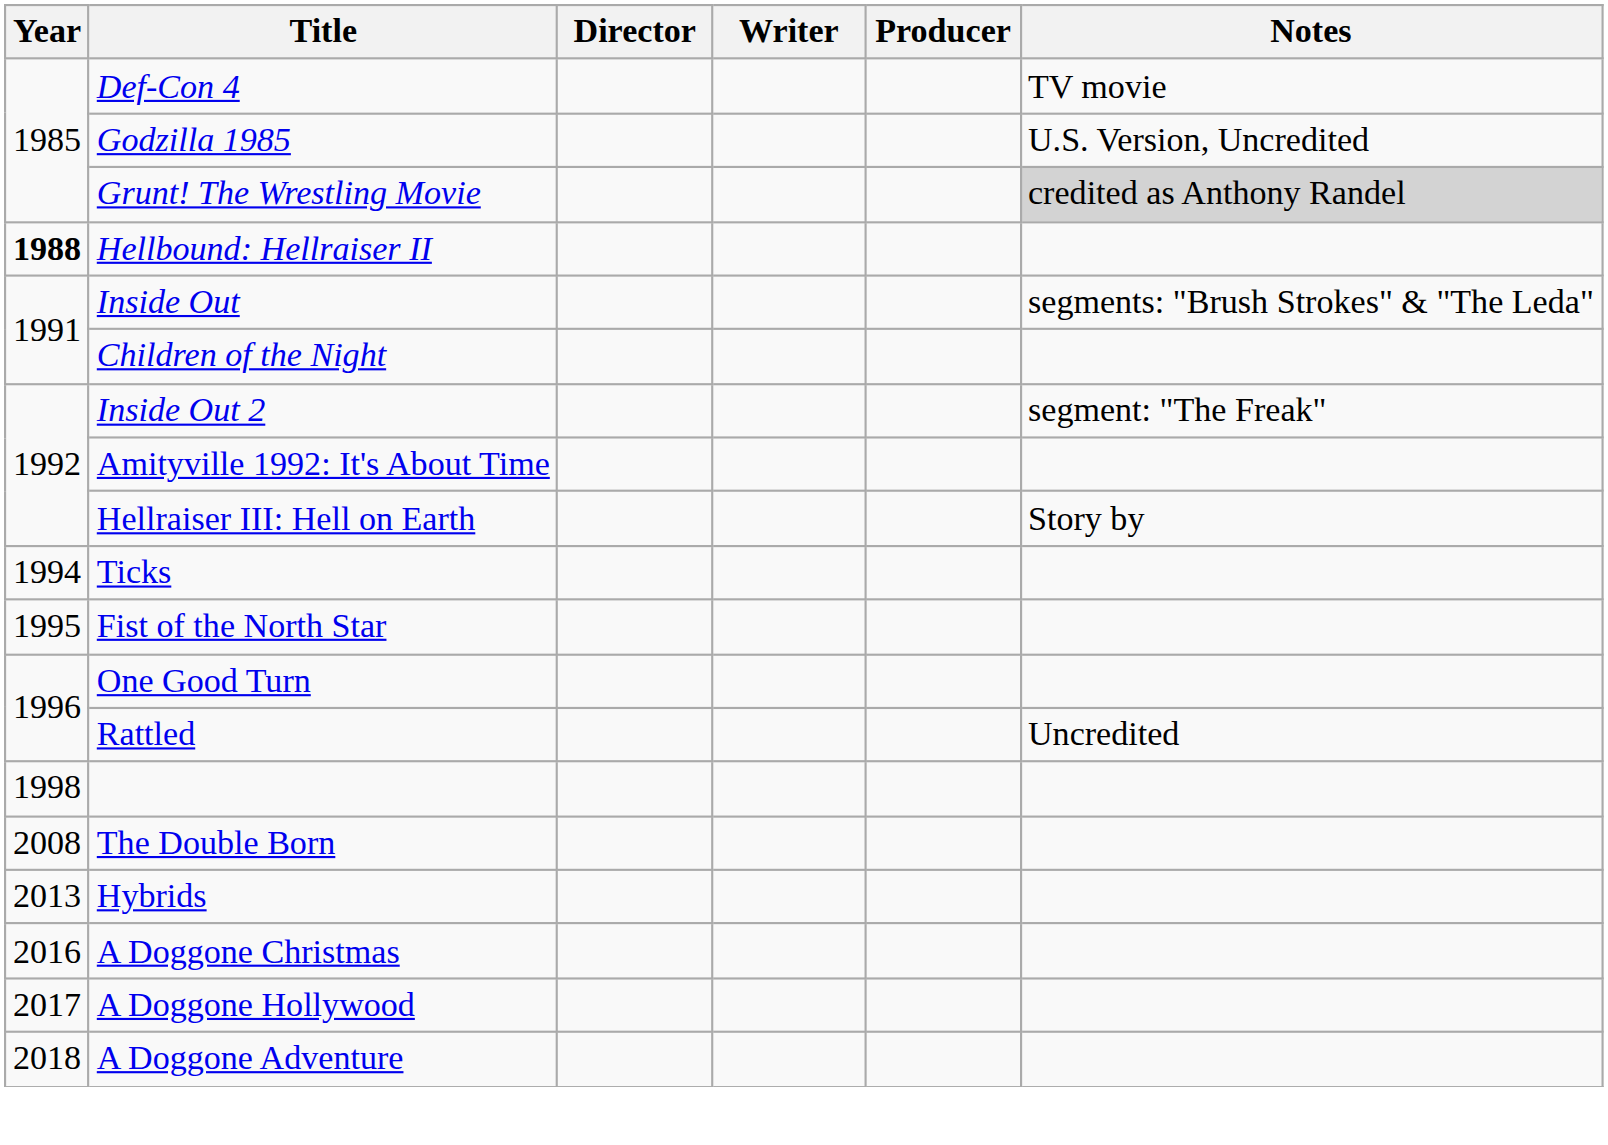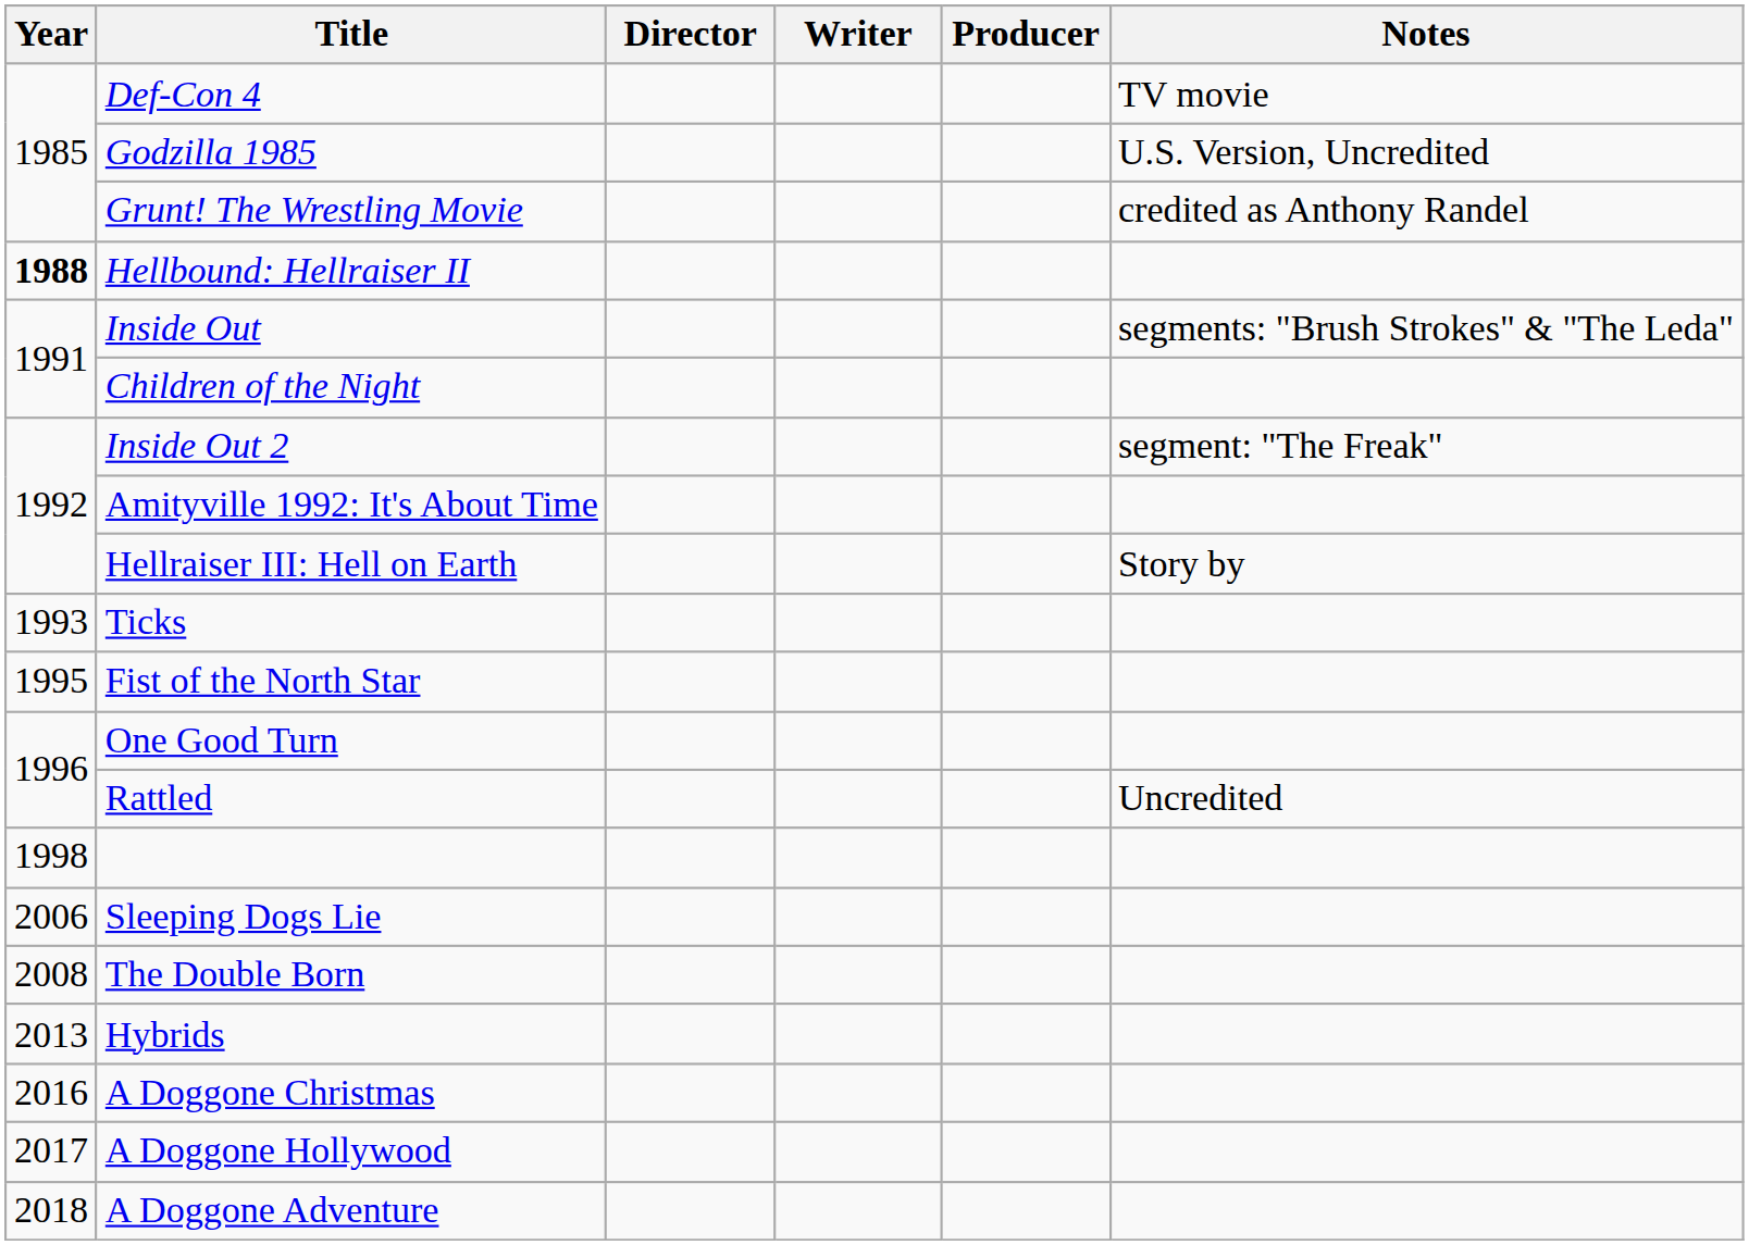Grunt! The Wrestling Movie | Notes: lightgrey background -> no background
Ticks | Year: 1994 -> 1993
+ row: 2006 | Sleeping Dogs Lie
